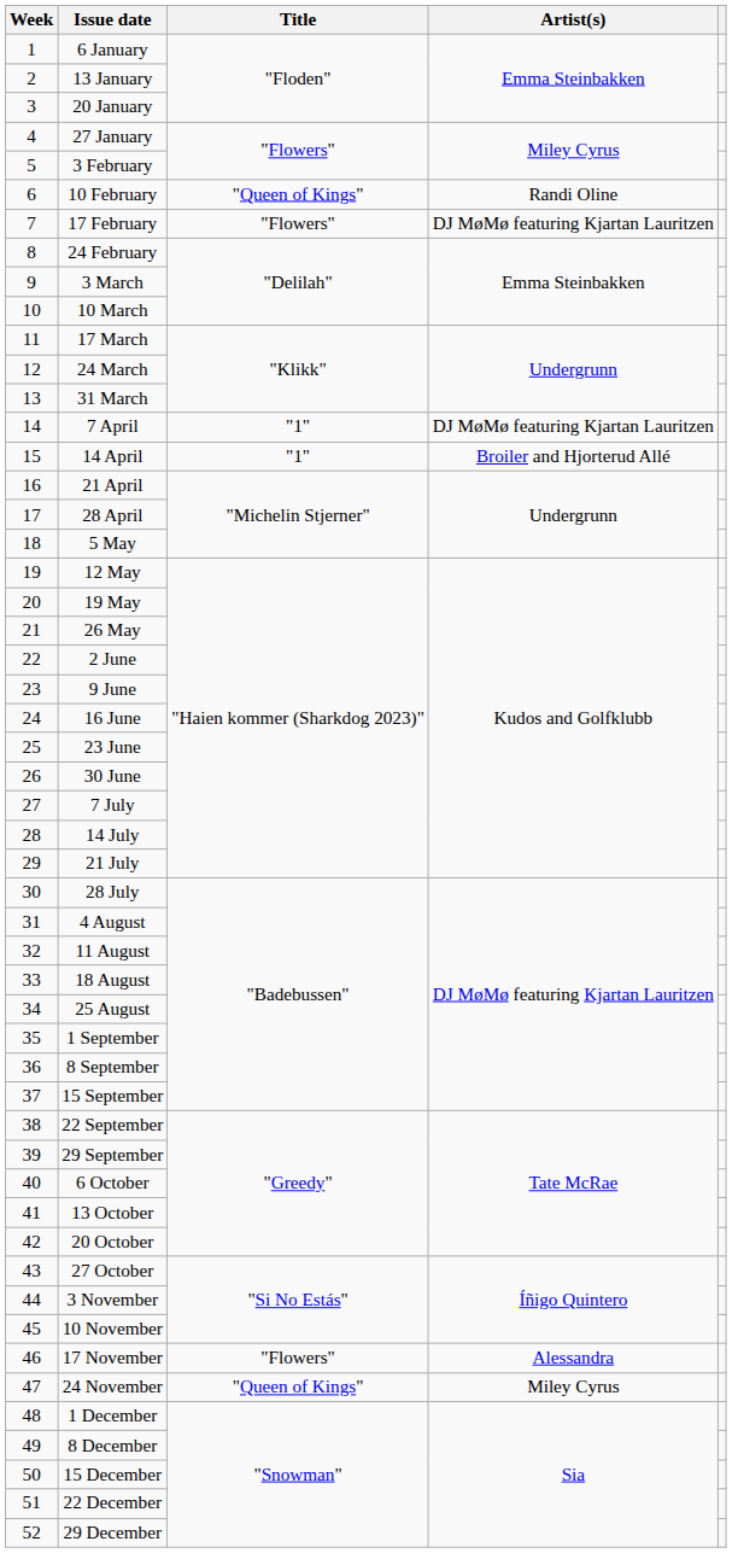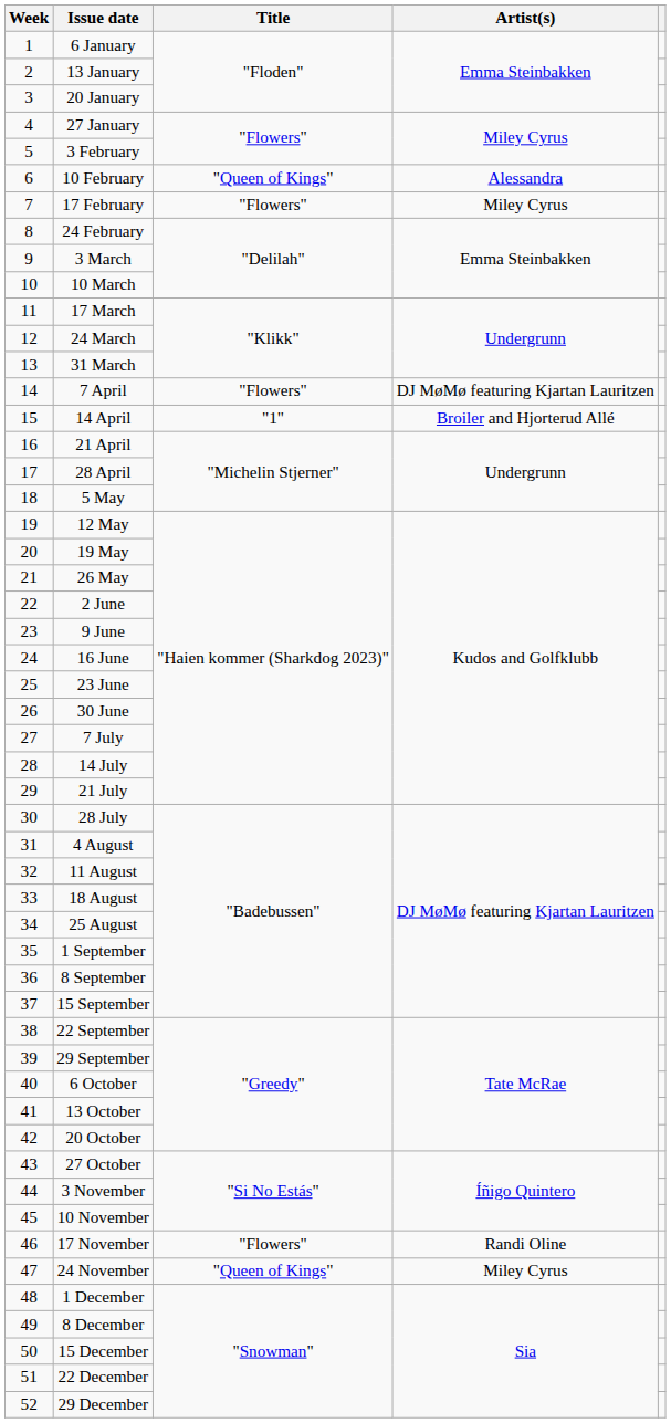10 February | Artist(s): Randi Oline -> Alessandra
17 February | Artist(s): DJ MøMø featuring Kjartan Lauritzen -> Miley Cyrus
7 April | Title: "1" -> "Flowers"
17 November | Artist(s): Alessandra -> Randi Oline
